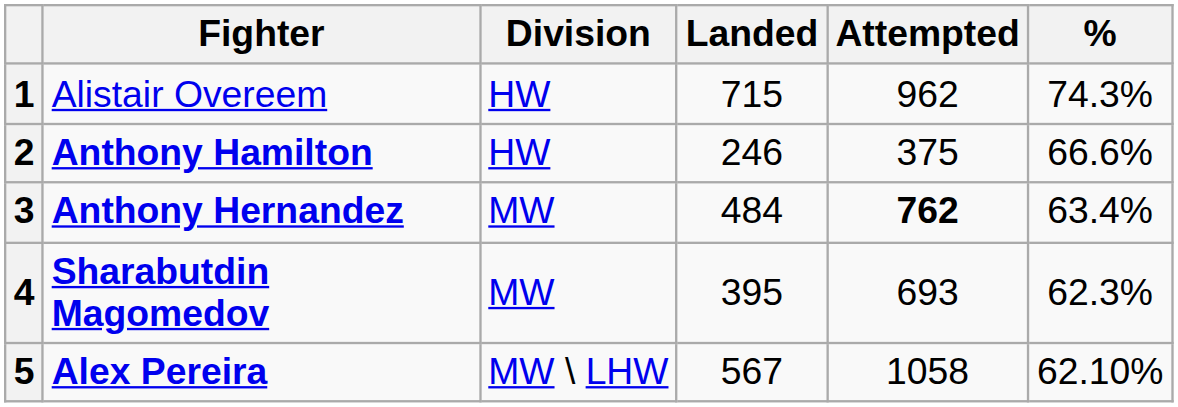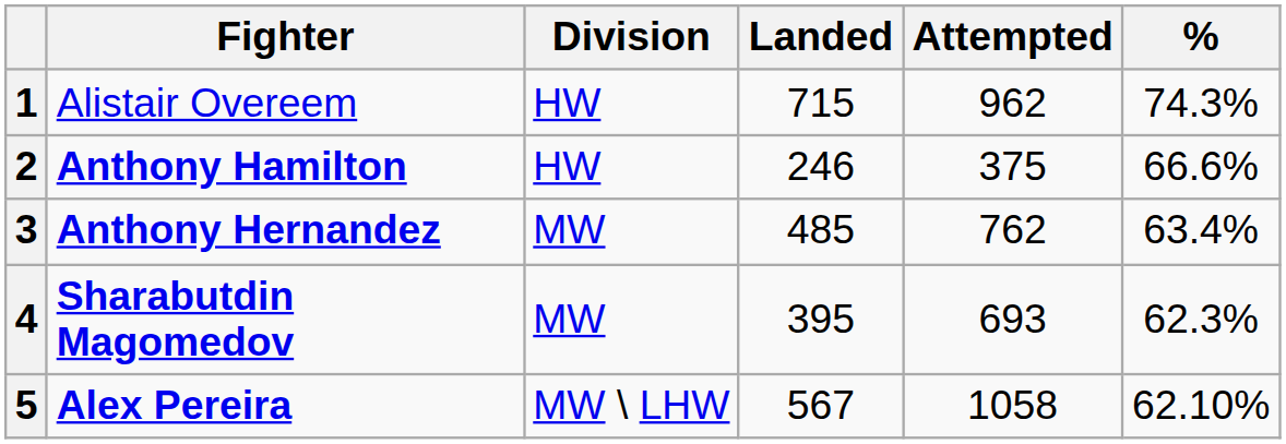3 | Landed: 484 -> 485
3 | Attempted: bold -> normal
